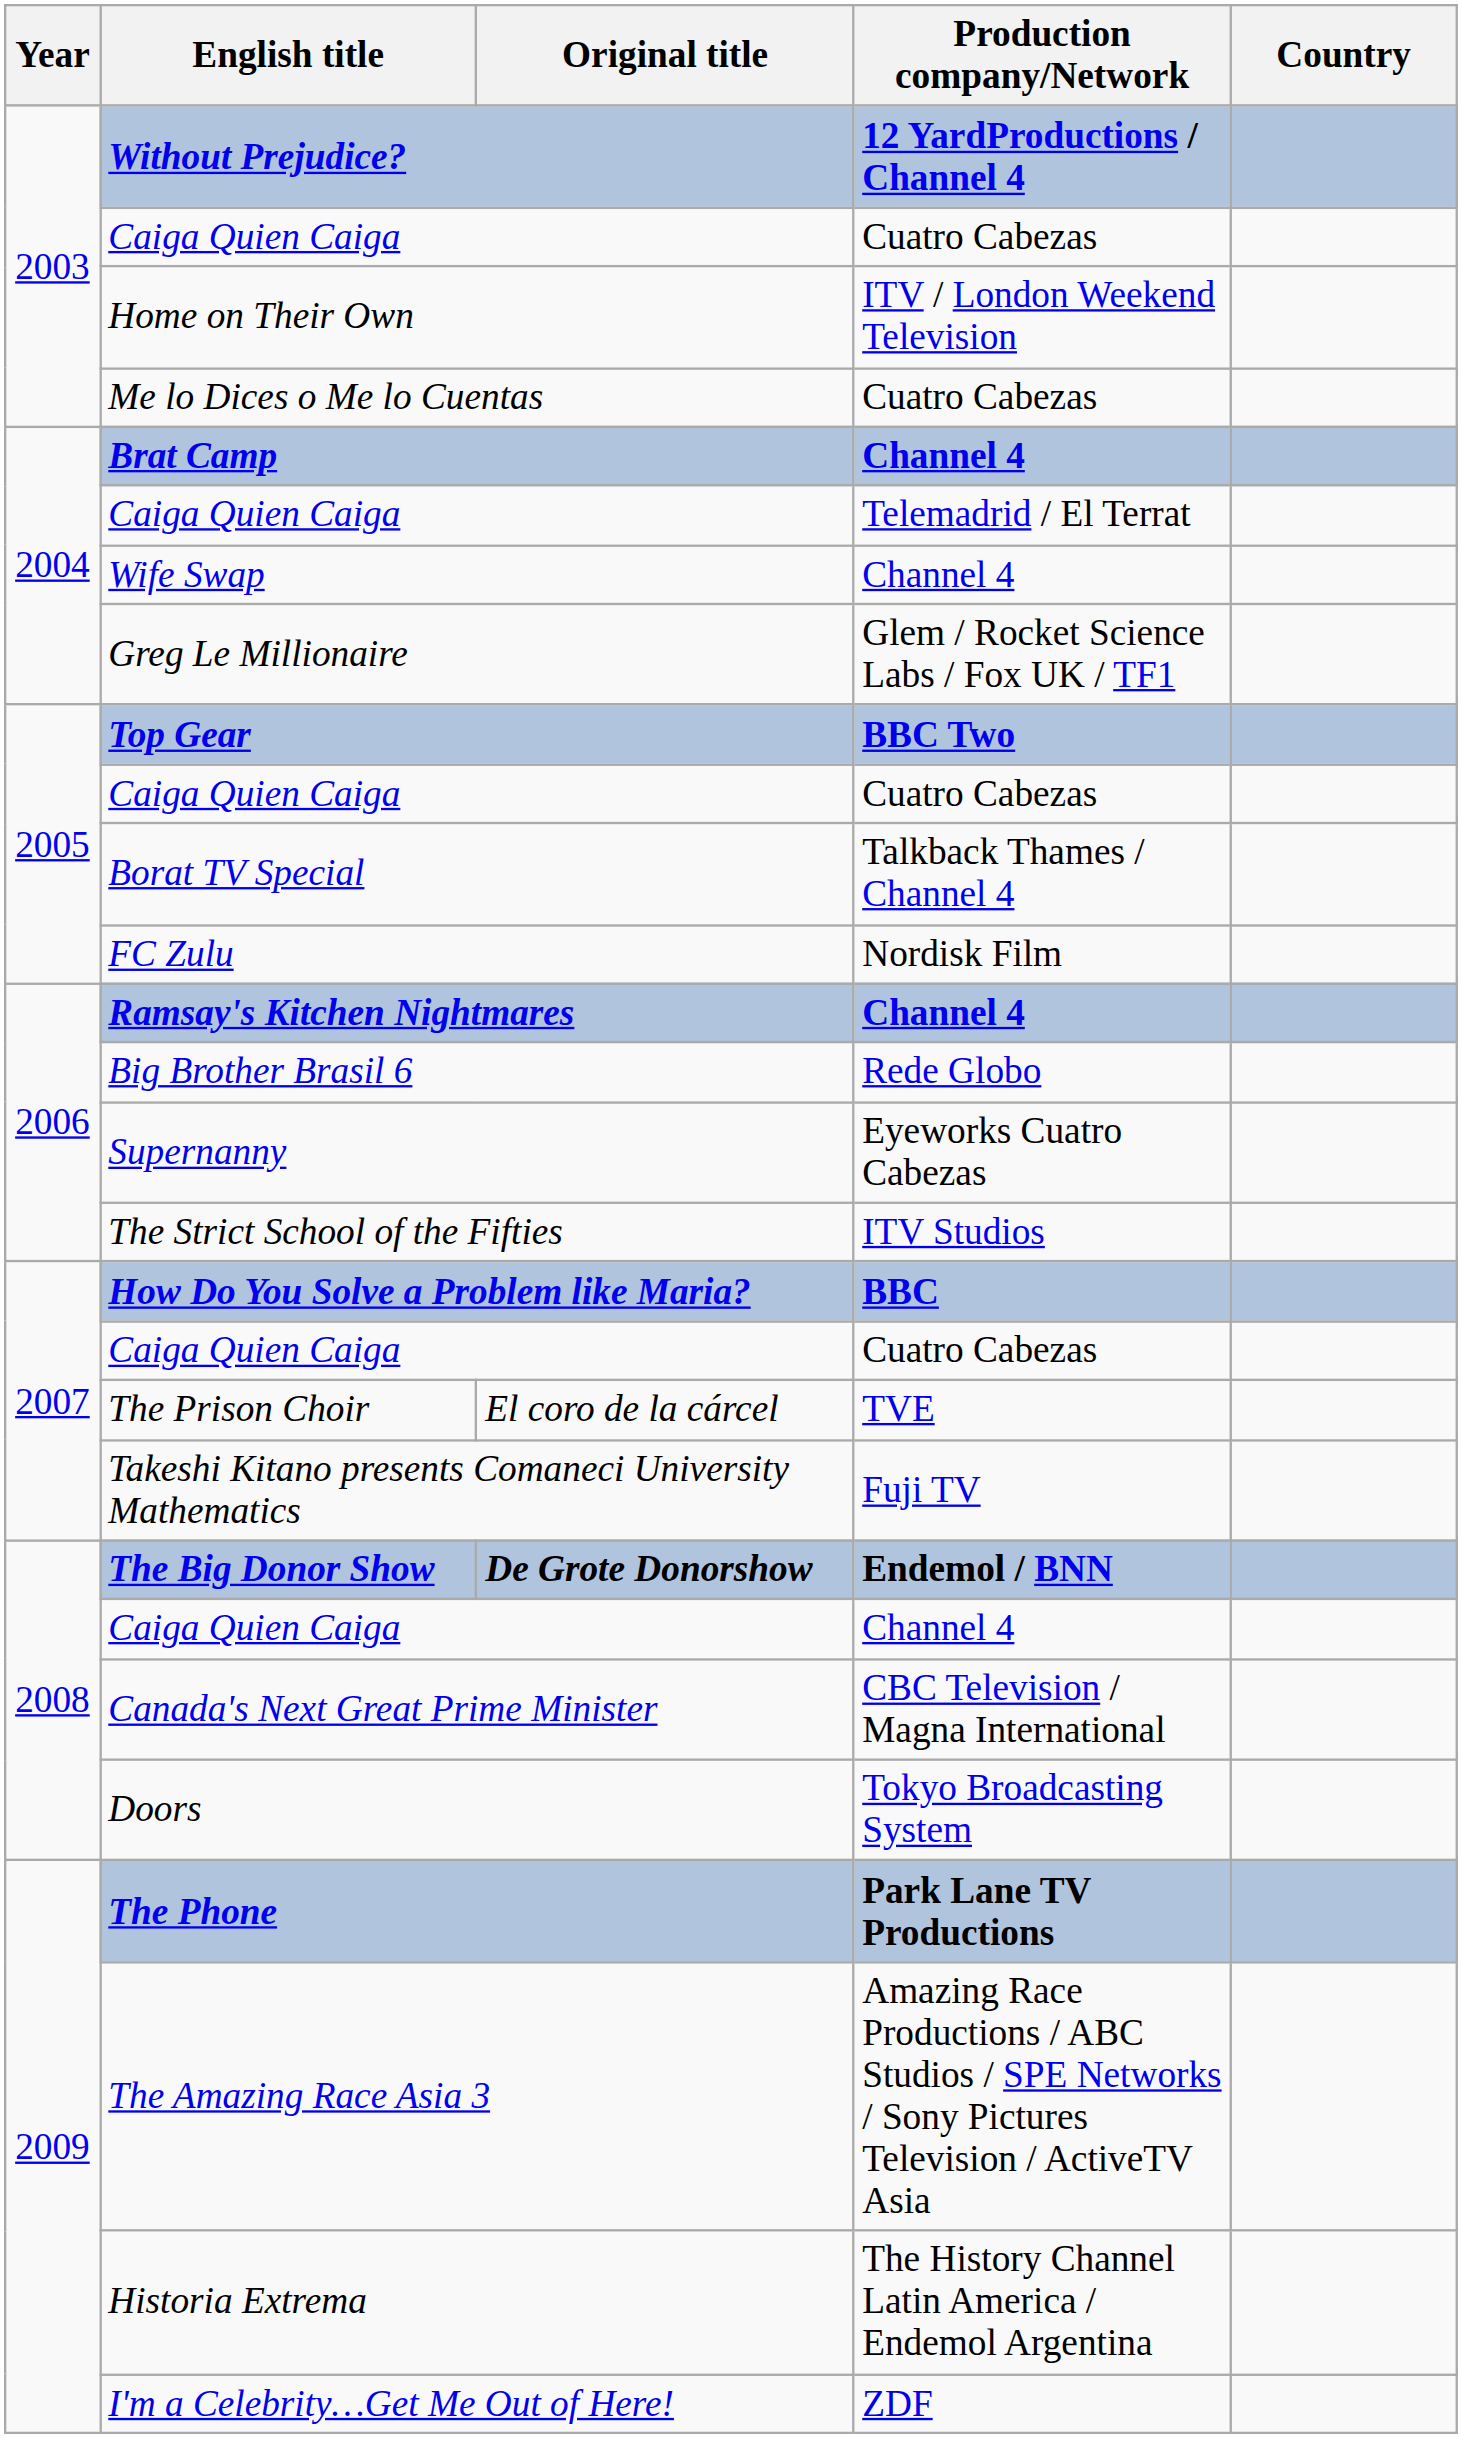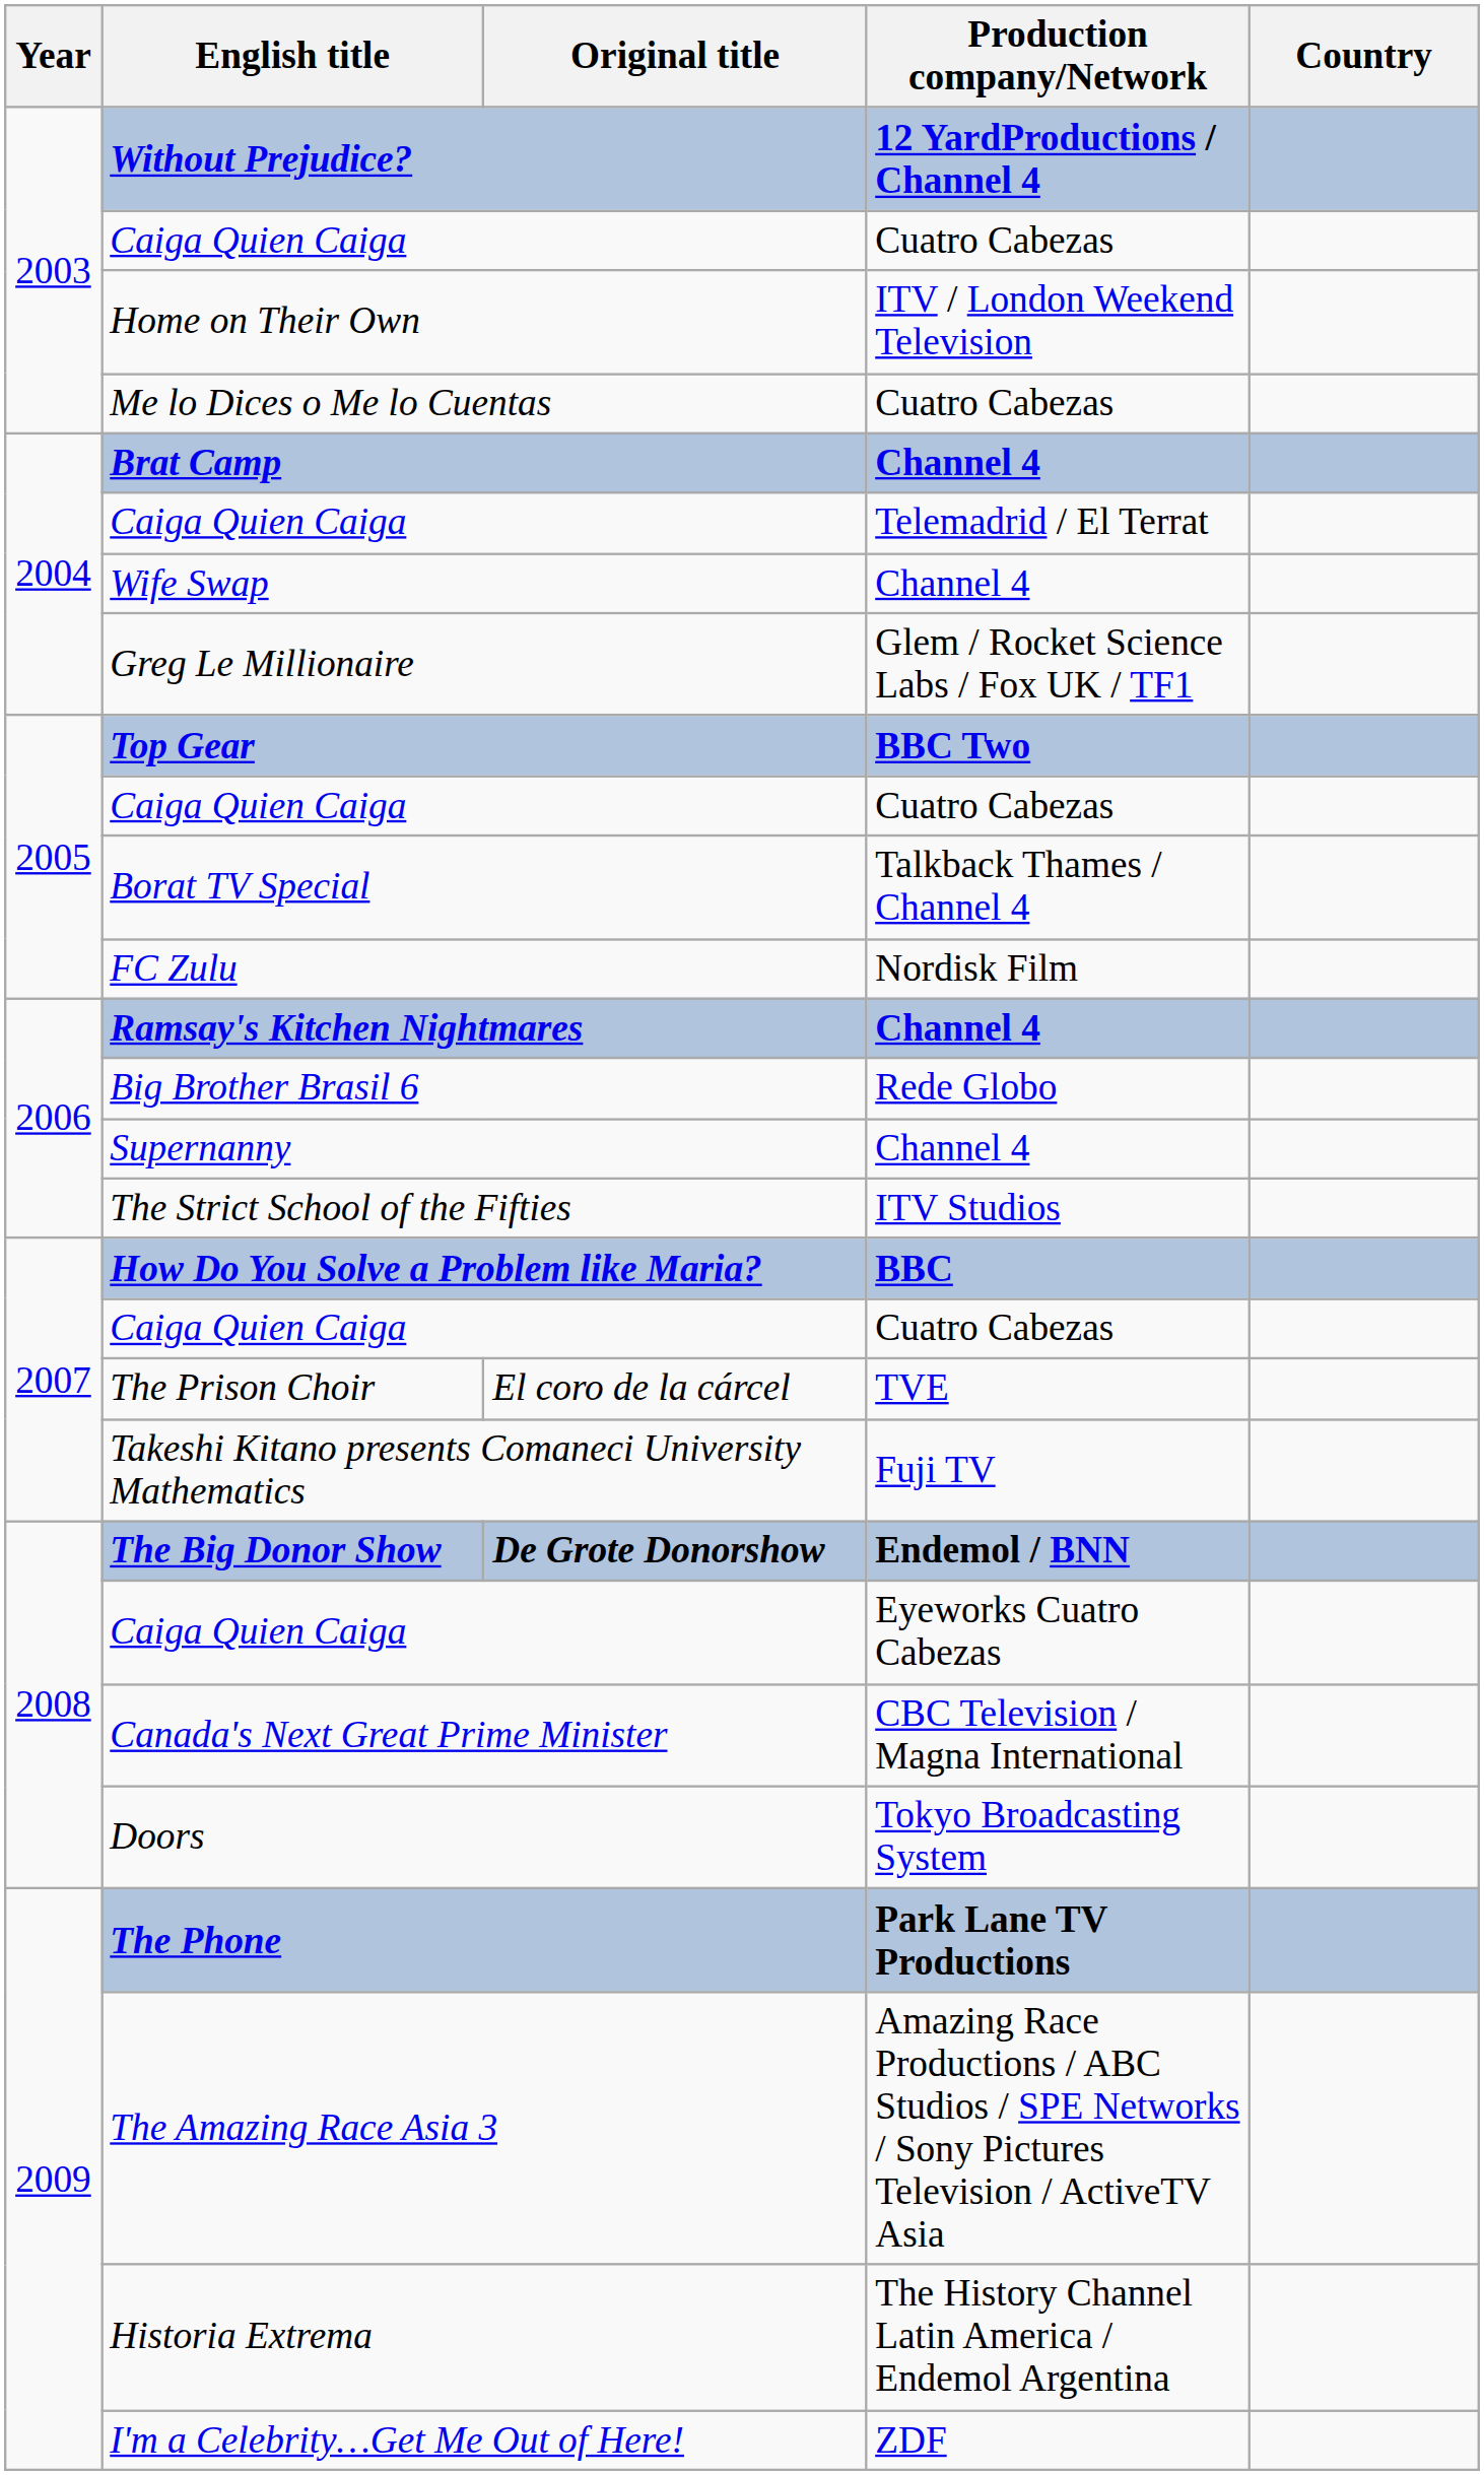Supernanny | Production company/Network: Eyeworks Cuatro Cabezas -> Channel 4
2008 / Caiga Quien Caiga | Production company/Network: Channel 4 -> Eyeworks Cuatro Cabezas
